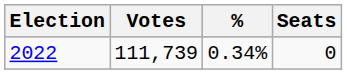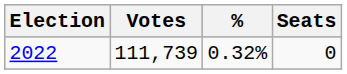2022 | %: 0.34% -> 0.32%
